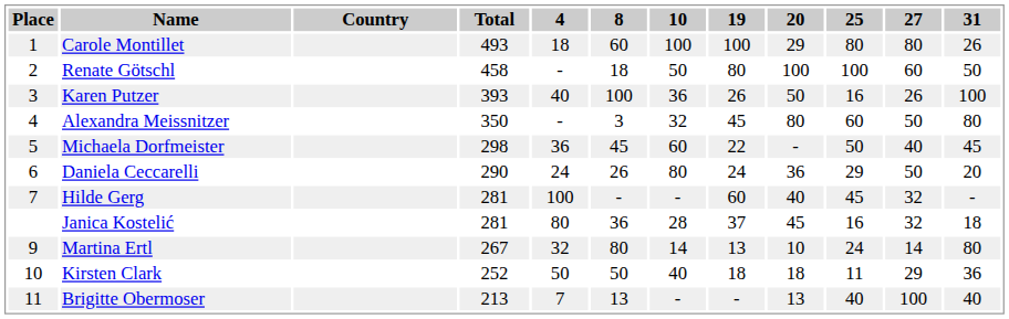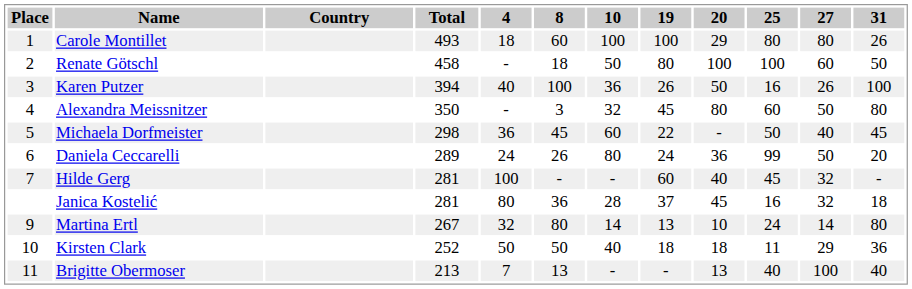Karen Putzer | Total: 393 -> 394
Daniela Ceccarelli | Total: 290 -> 289
Daniela Ceccarelli | 25: 29 -> 99
